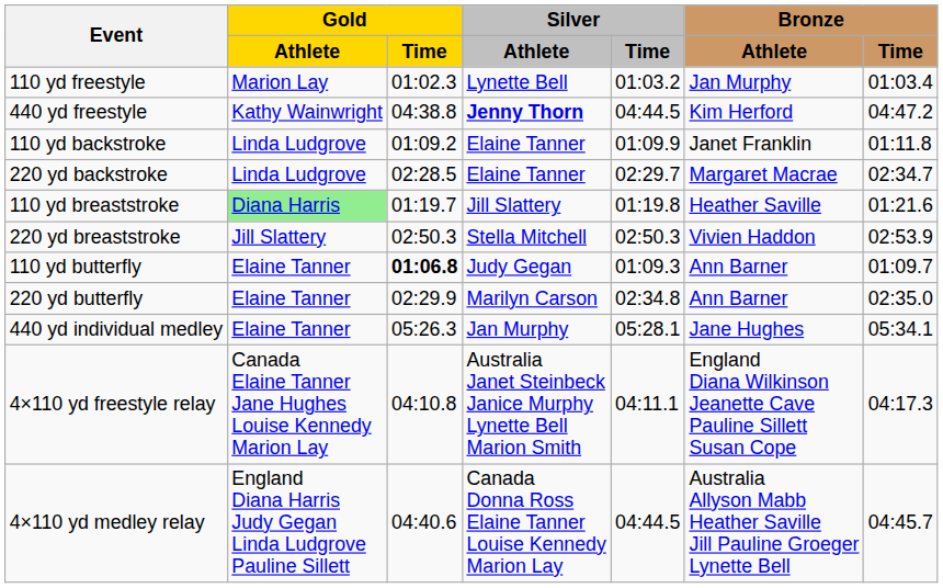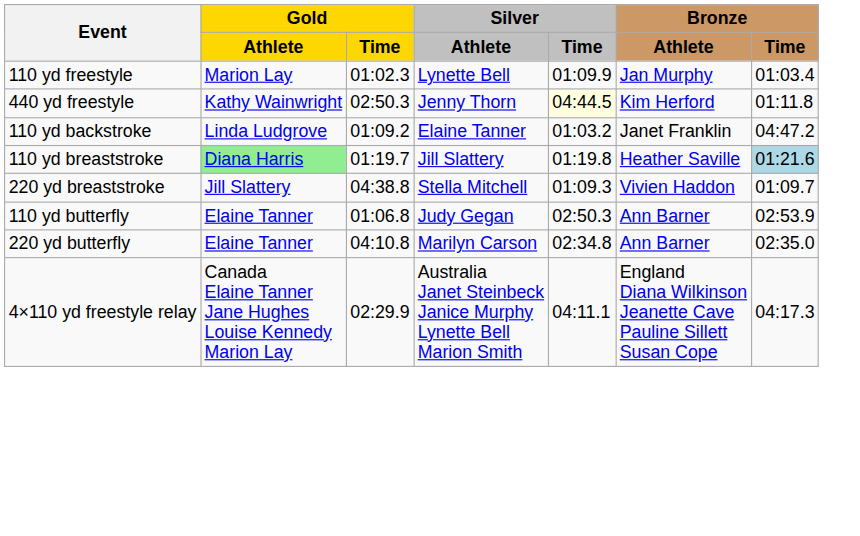110 yd freestyle | Silver / Time: 01:03.2 -> 01:09.9
440 yd freestyle | Gold / Time: 04:38.8 -> 02:50.3
440 yd freestyle | Silver / Athlete: bold -> normal
440 yd freestyle | Silver / Time: no background -> lightyellow background
440 yd freestyle | Bronze / Time: 04:47.2 -> 01:11.8
110 yd backstroke | Silver / Time: 01:09.9 -> 01:03.2
110 yd backstroke | Bronze / Time: 01:11.8 -> 04:47.2
- row: 220 yd backstroke | Linda Ludgrove | 02:28.5 | Elaine Tanner | 02:29.7 | Margaret Macrae | 02:34.7
110 yd breaststroke | Bronze / Time: no background -> lightblue background
220 yd breaststroke | Gold / Time: 02:50.3 -> 04:38.8
220 yd breaststroke | Silver / Time: 02:50.3 -> 01:09.3
220 yd breaststroke | Bronze / Time: 02:53.9 -> 01:09.7
110 yd butterfly | Gold / Time: bold -> normal
110 yd butterfly | Silver / Time: 01:09.3 -> 02:50.3
110 yd butterfly | Bronze / Time: 01:09.7 -> 02:53.9
220 yd butterfly | Gold / Time: 02:29.9 -> 04:10.8
- row: 440 yd individual medley | Elaine Tanner | 05:26.3 | Jan Murphy | 05:28.1 | Jane Hughes | 05:34.1
4×110 yd freestyle relay | Gold / Time: 04:10.8 -> 02:29.9
- row: 4×110 yd medley relay | England Diana Harris Judy Gegan Linda Ludgrove Pauline Sillett | 04:40.6 | Canada Donna Ross Elaine Tanner Louise Kennedy Marion Lay | 04:44.5 | Australia Allyson Mabb Heather Saville Jill Pauline Groeger Lynette Bell | 04:45.7
